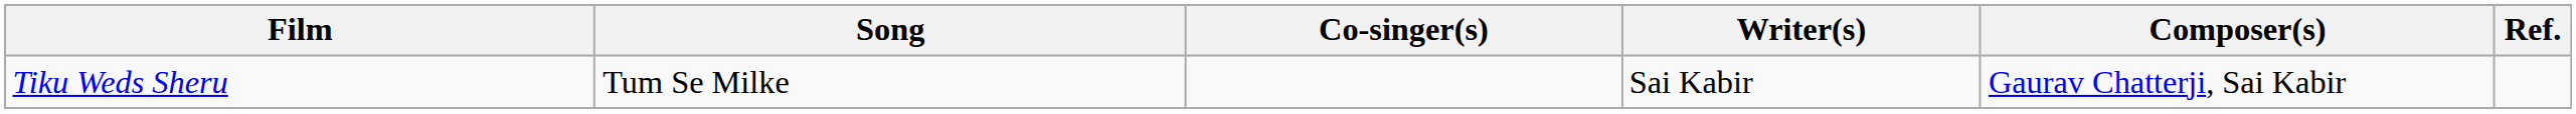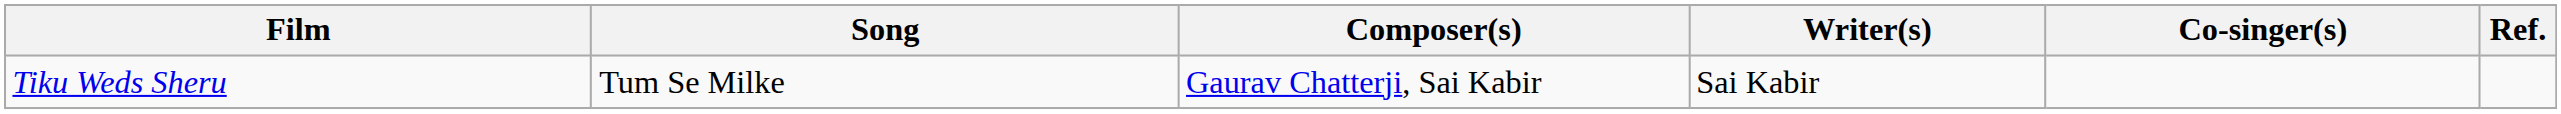columns swapped: Composer(s) <-> Co-singer(s)
